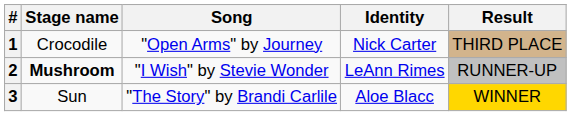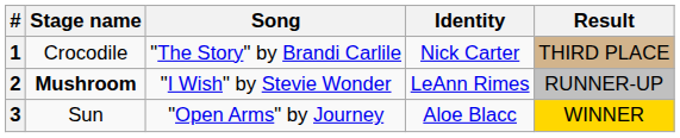1 | Song: "Open Arms" by Journey -> "The Story" by Brandi Carlile
3 | Song: "The Story" by Brandi Carlile -> "Open Arms" by Journey
